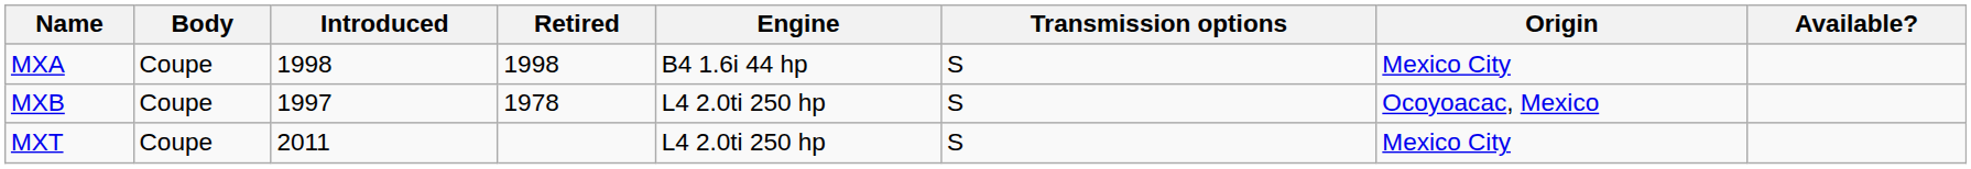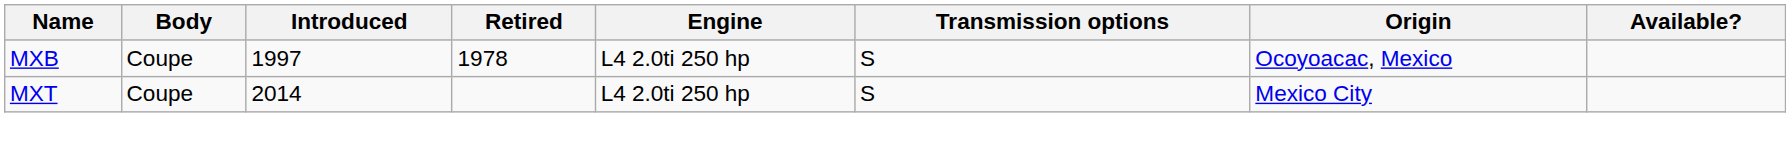- row: MXA | Coupe | 1998 | 1998 | B4 1.6i 44 hp | S | Mexico City
MXT | Introduced: 2011 -> 2014
